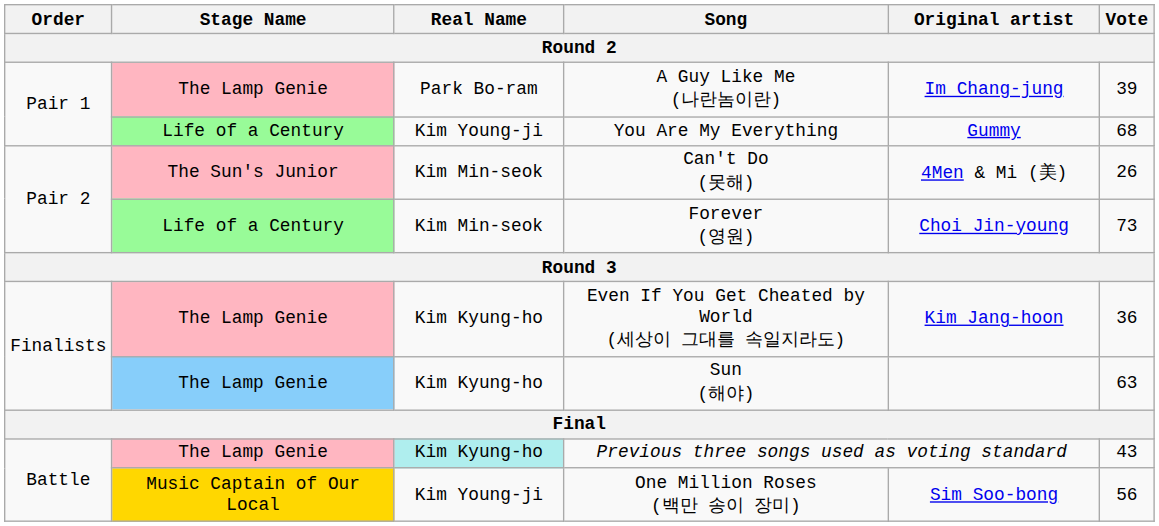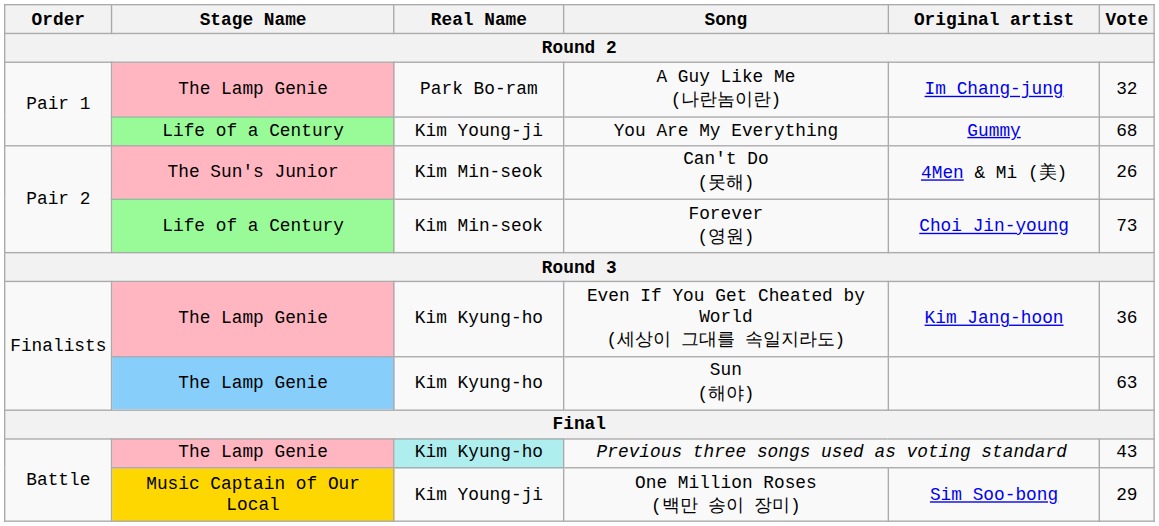A Guy Like Me (나란놈이란) | Vote: 39 -> 32
One Million Roses (백만 송이 장미) | Vote: 56 -> 29
